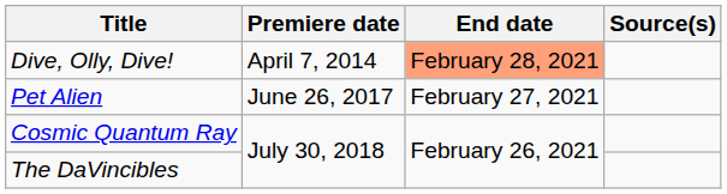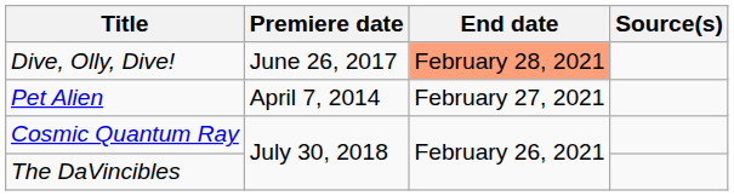Dive, Olly, Dive! | Premiere date: April 7, 2014 -> June 26, 2017
Pet Alien | Premiere date: June 26, 2017 -> April 7, 2014
